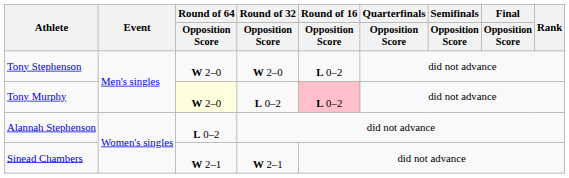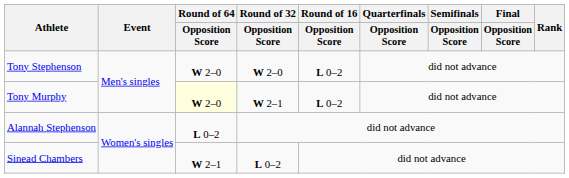Tony Murphy | Round of 32 / Opposition Score: L 0–2 -> W 2–1
Tony Murphy | Round of 16 / Opposition Score: pink background -> no background
Sinead Chambers | Round of 32 / Opposition Score: W 2–1 -> L 0–2
